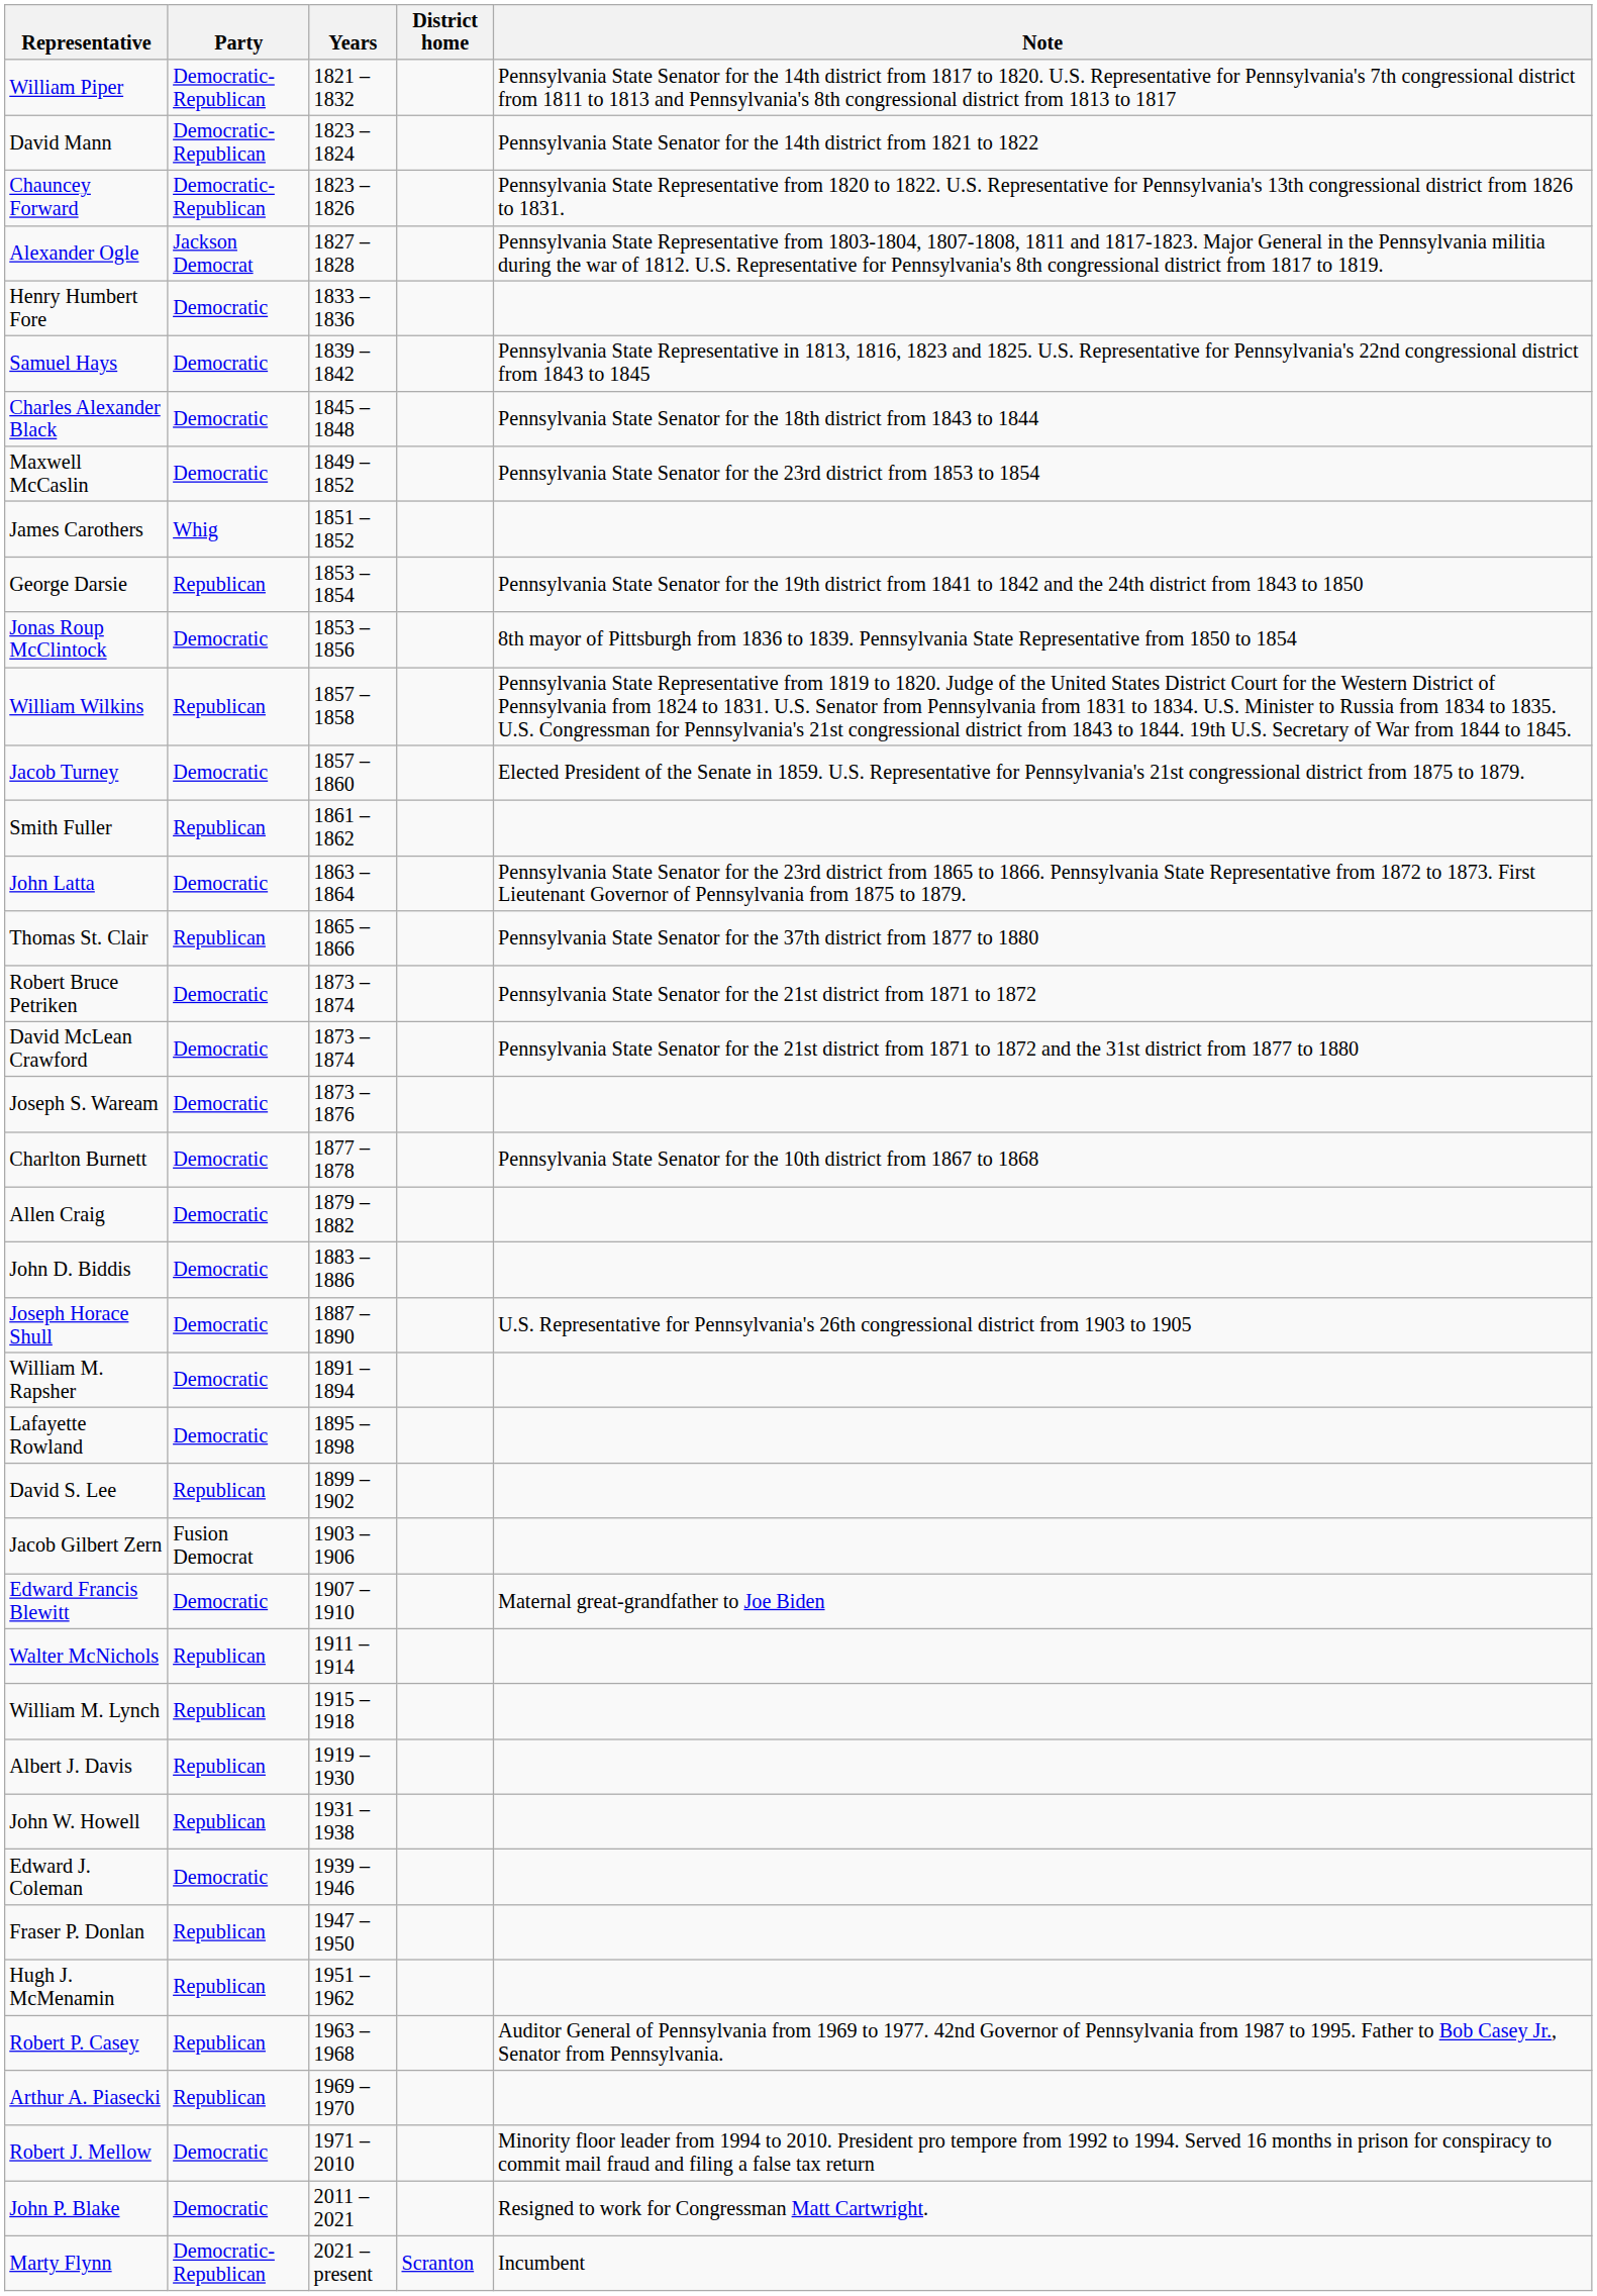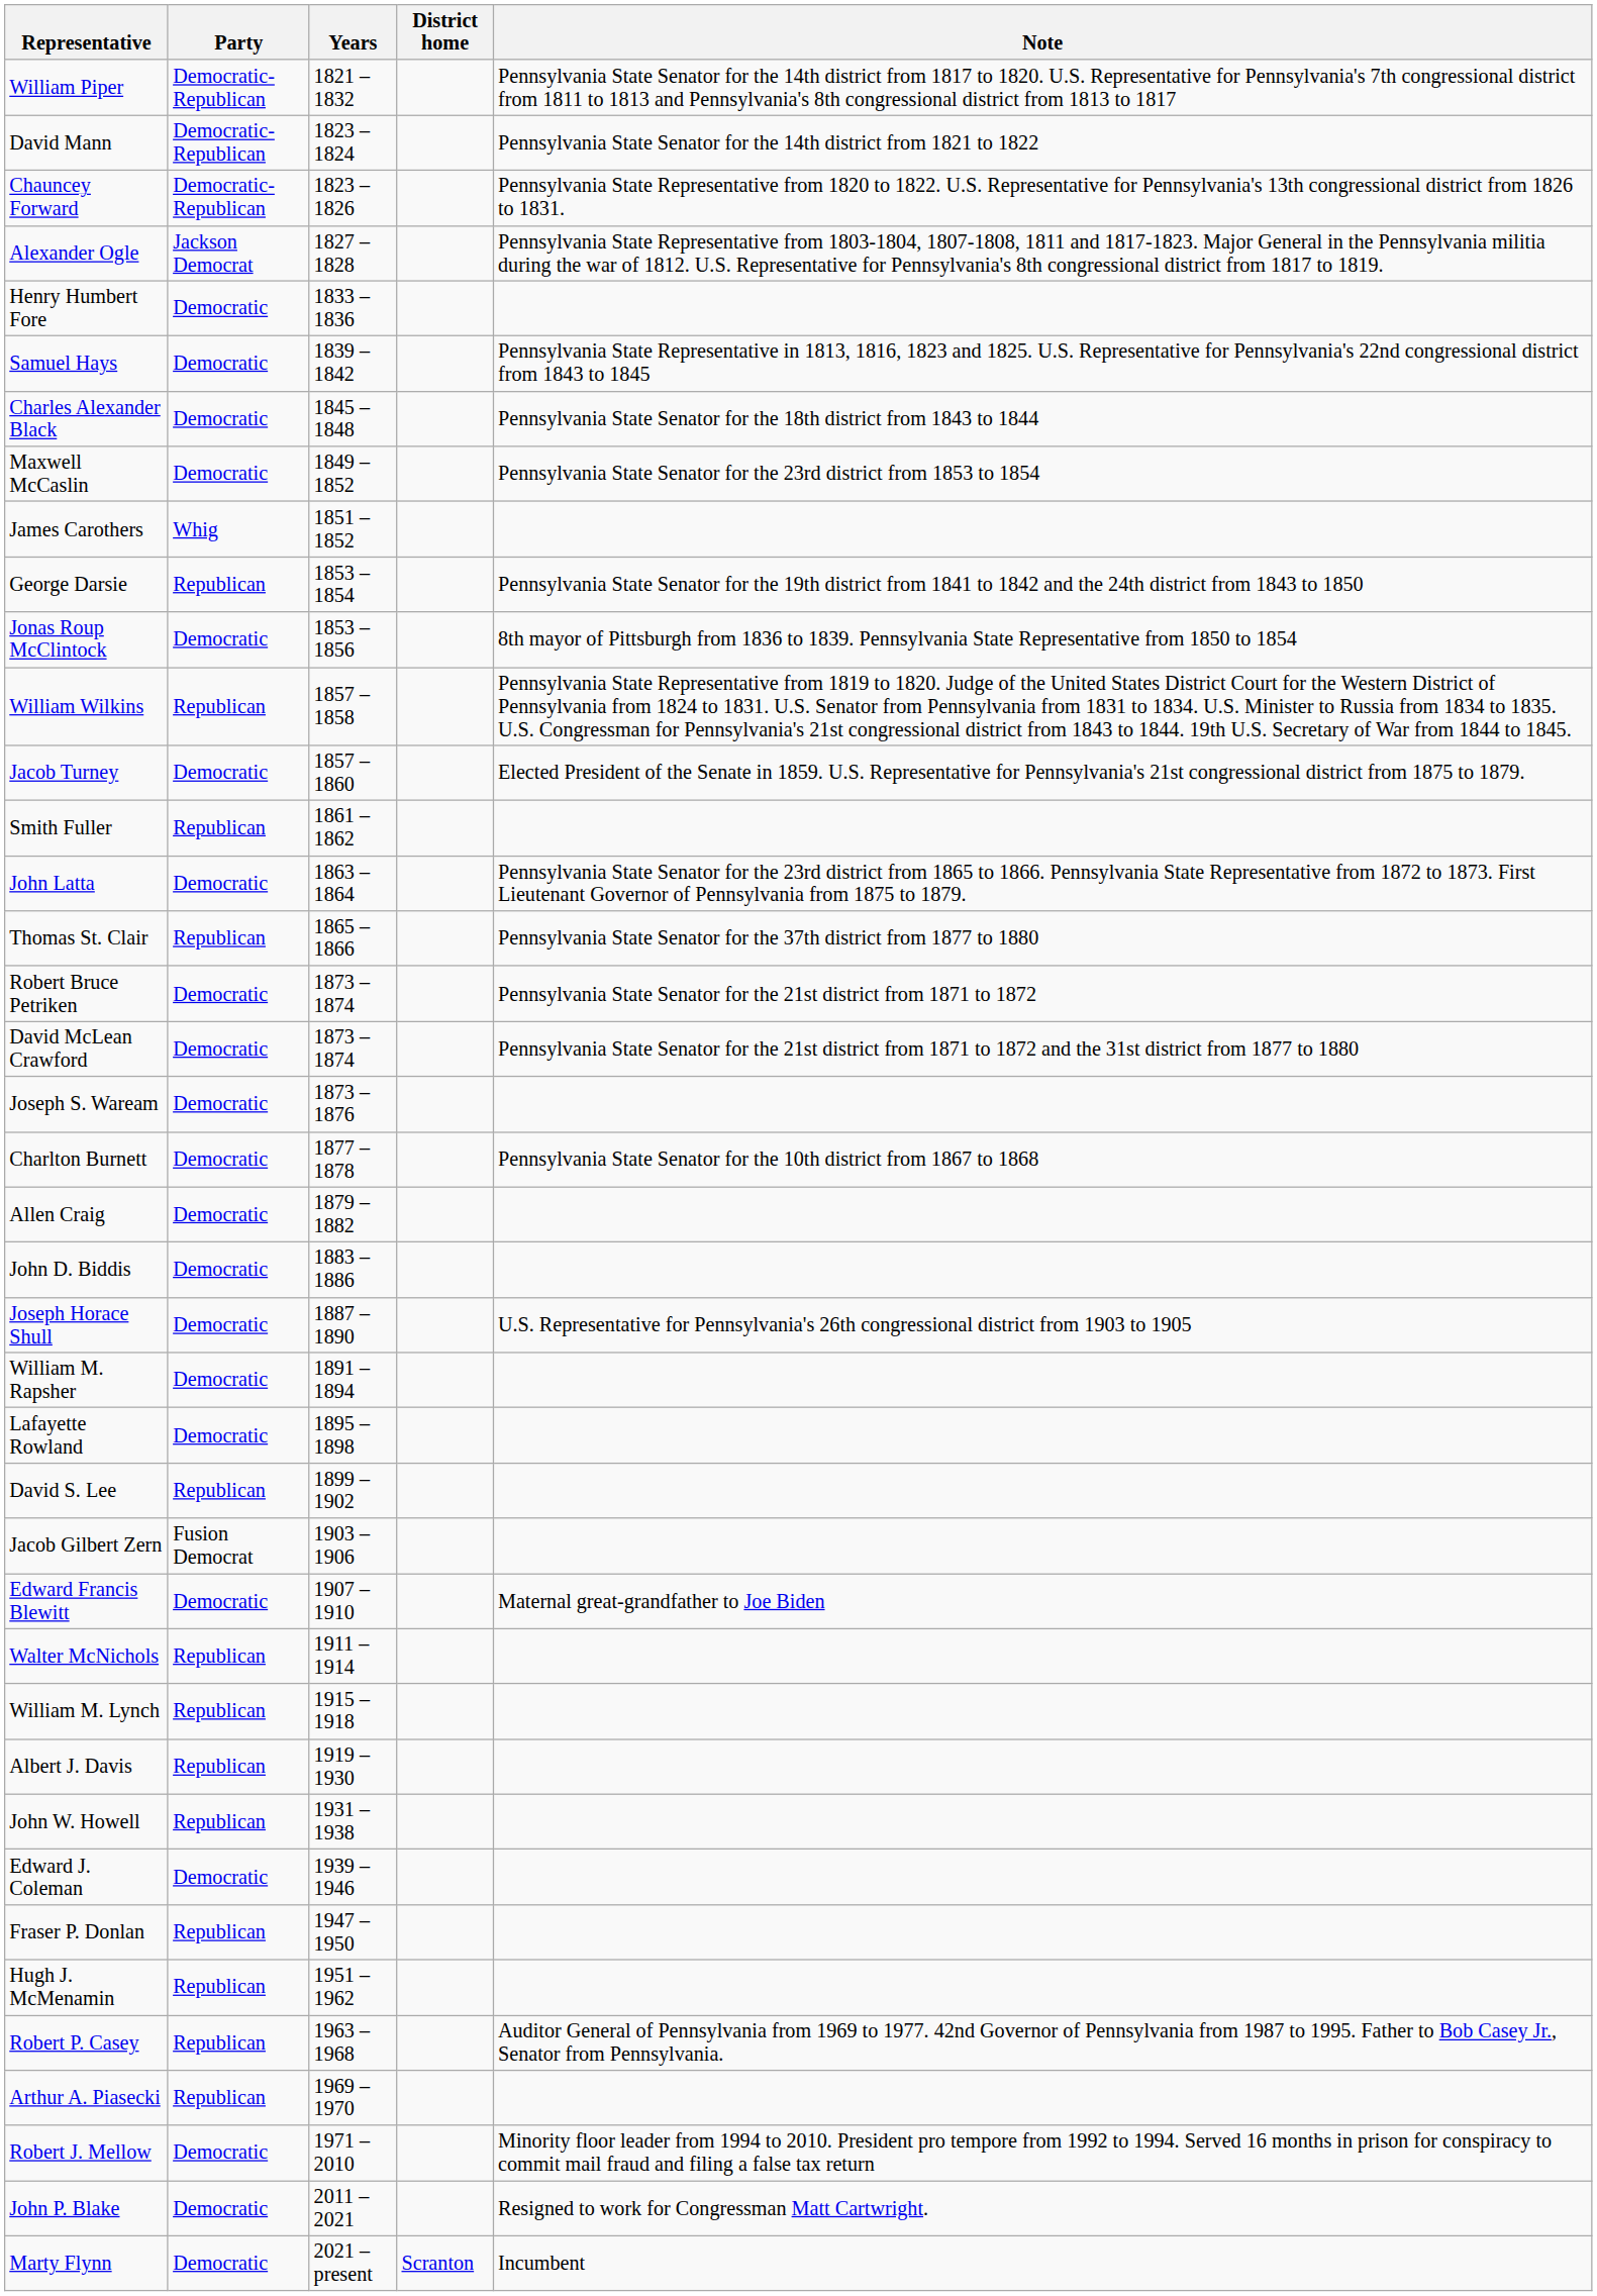Marty Flynn | Party: Democratic-Republican -> Democratic
